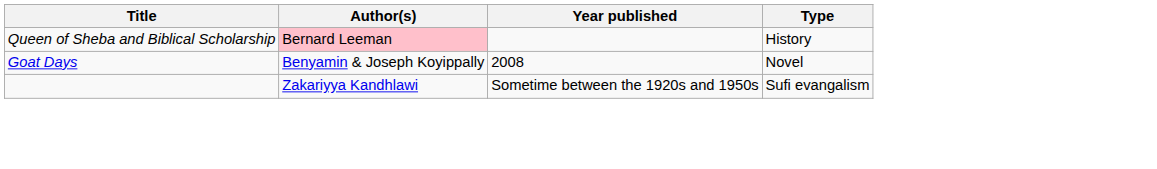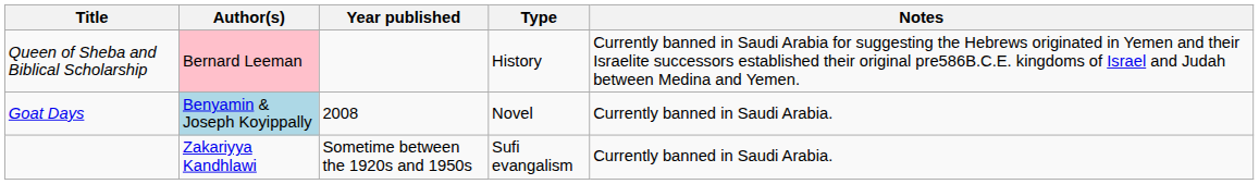+ column: Notes | Currently banned in Saudi Arabia for suggesting the Hebrews originated in Yemen and their Israelite successors established their original pre586B.C.E. kingdoms of Israel and Judah between Medina and Yemen. | Currently banned in Saudi Arabia. | Currently banned in Saudi Arabia.
Goat Days | Author(s): no background -> lightblue background
